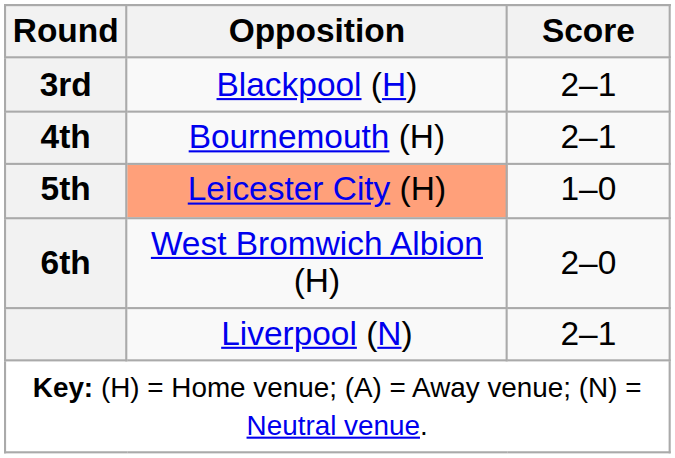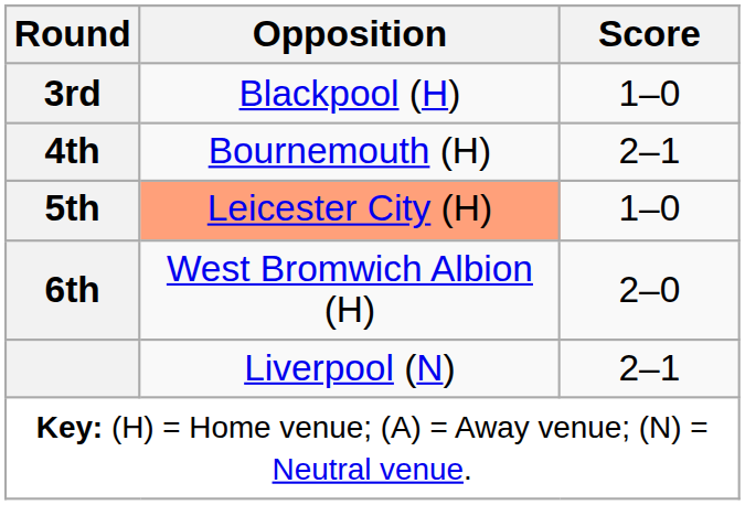3rd | Score: 2–1 -> 1–0
